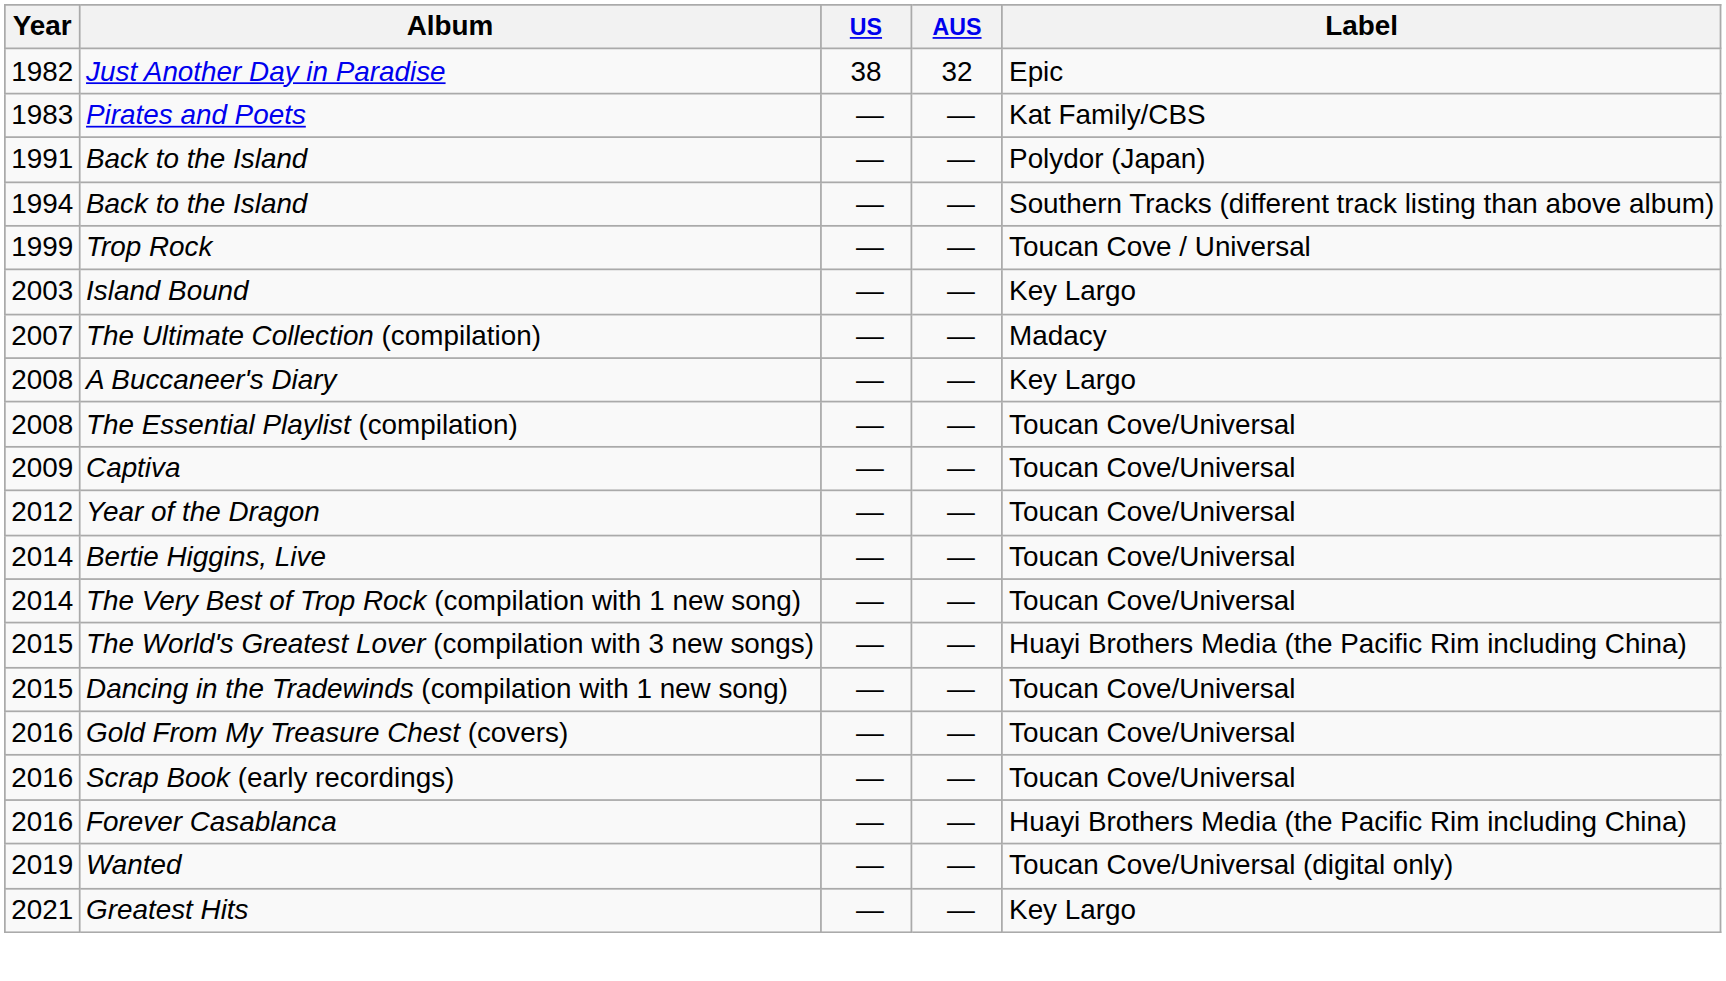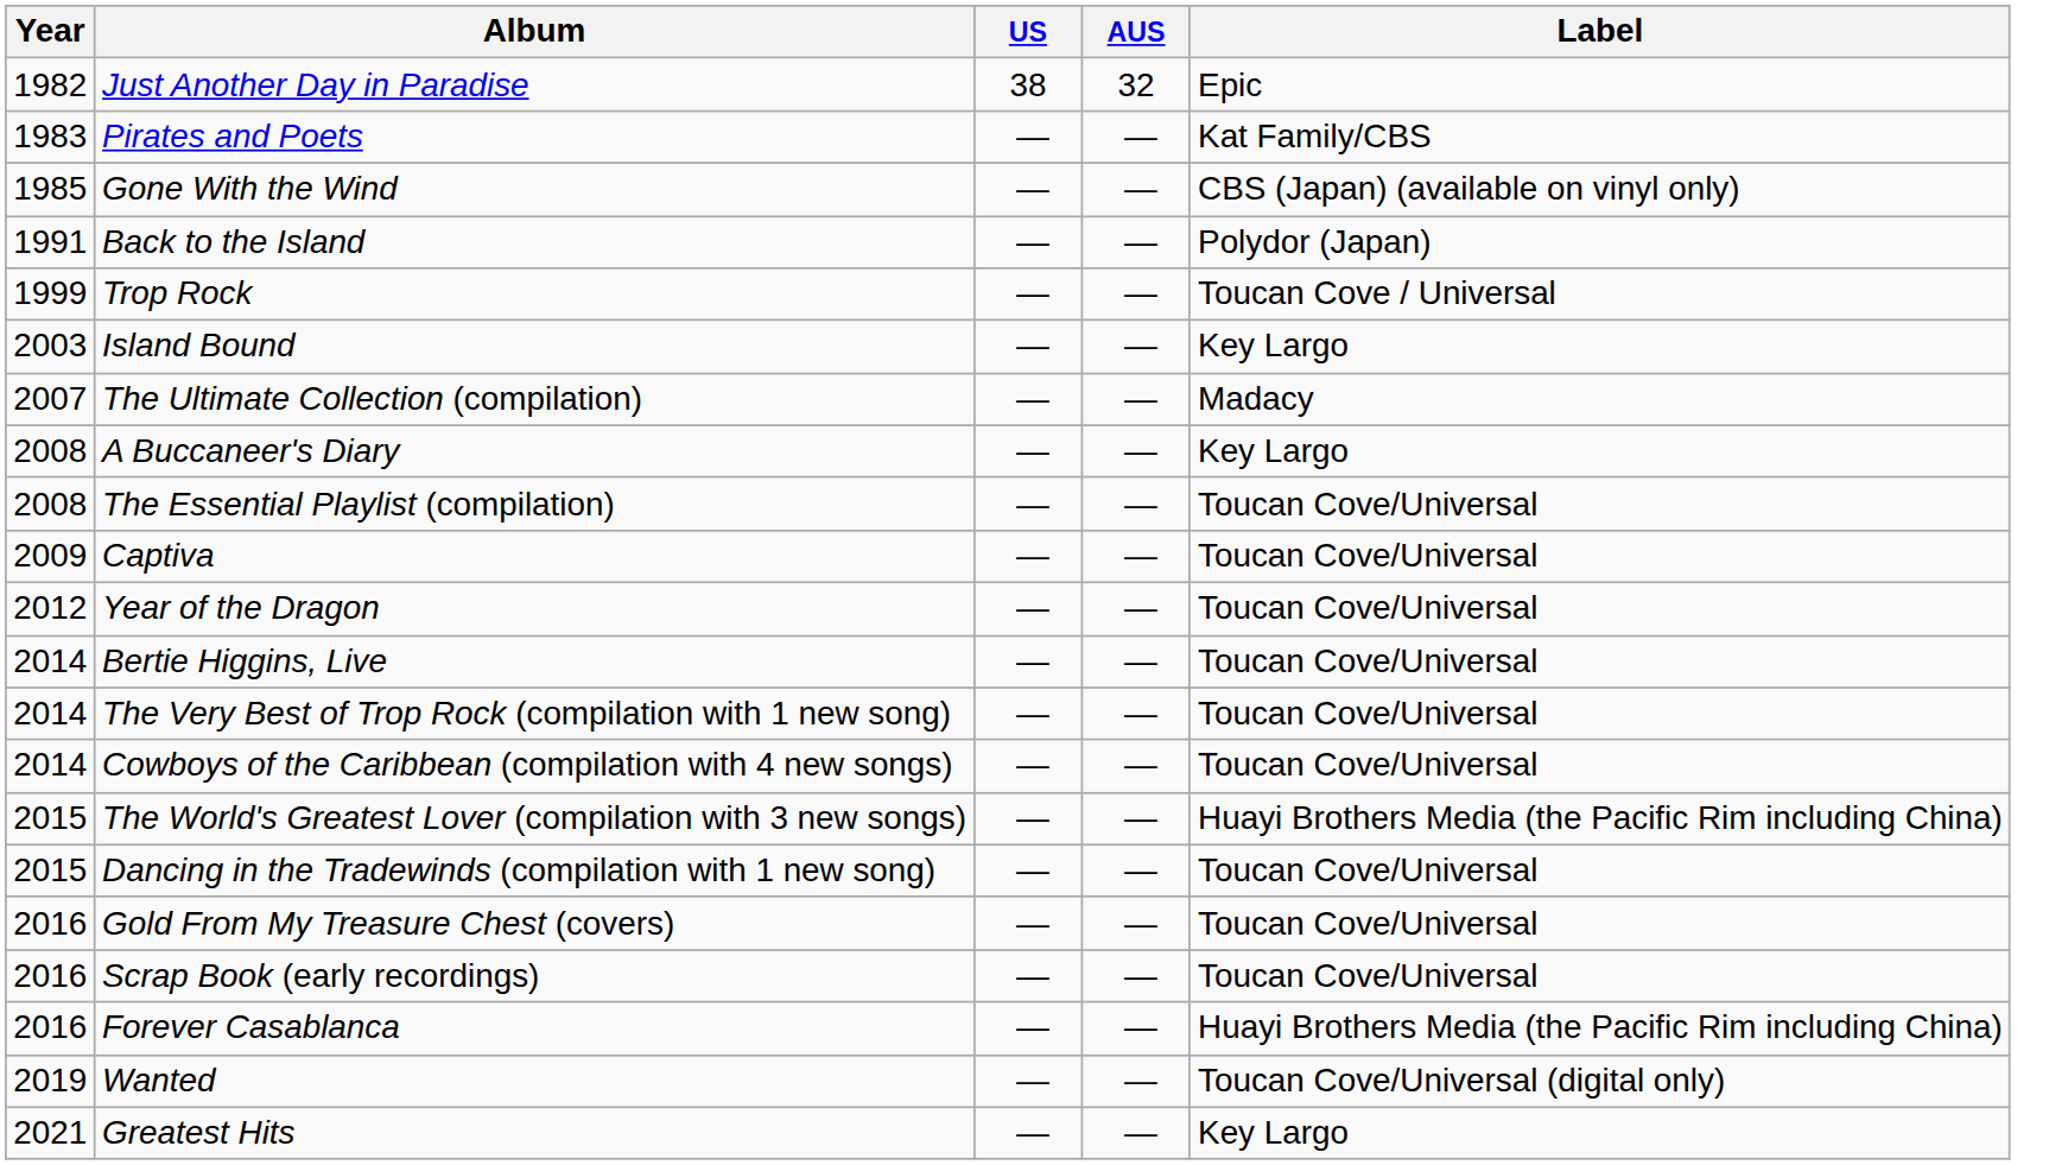+ row: 1985 | Gone With the Wind | — | — | CBS (Japan) (available on vinyl only)
- row: 1994 | Back to the Island | — | — | Southern Tracks (different track listing than above album)
+ row: 2014 | Cowboys of the Caribbean (compilation with 4 new songs) | — | — | Toucan Cove/Universal
